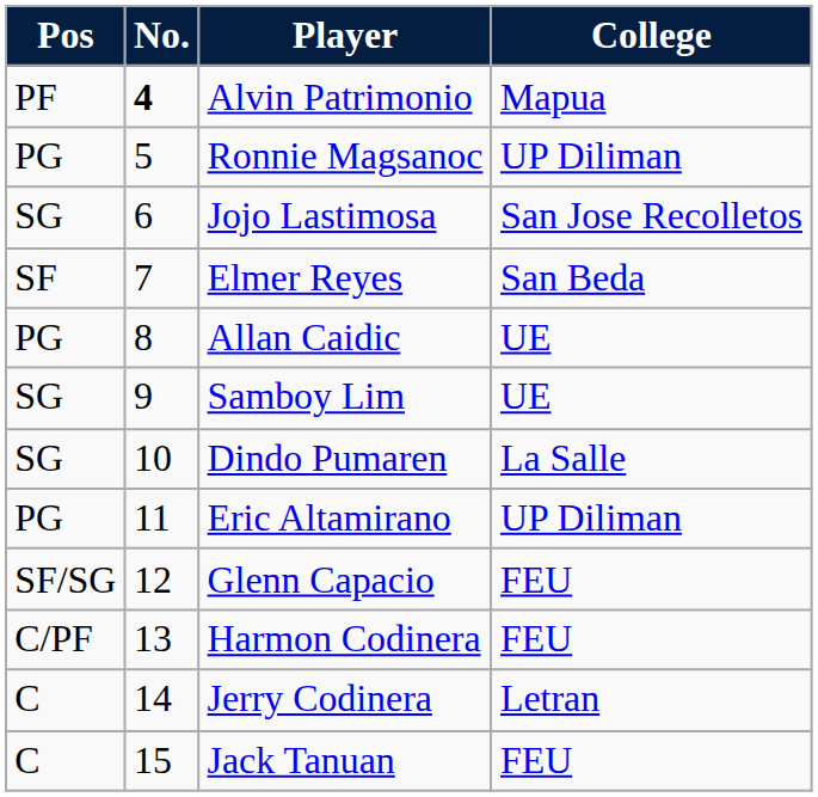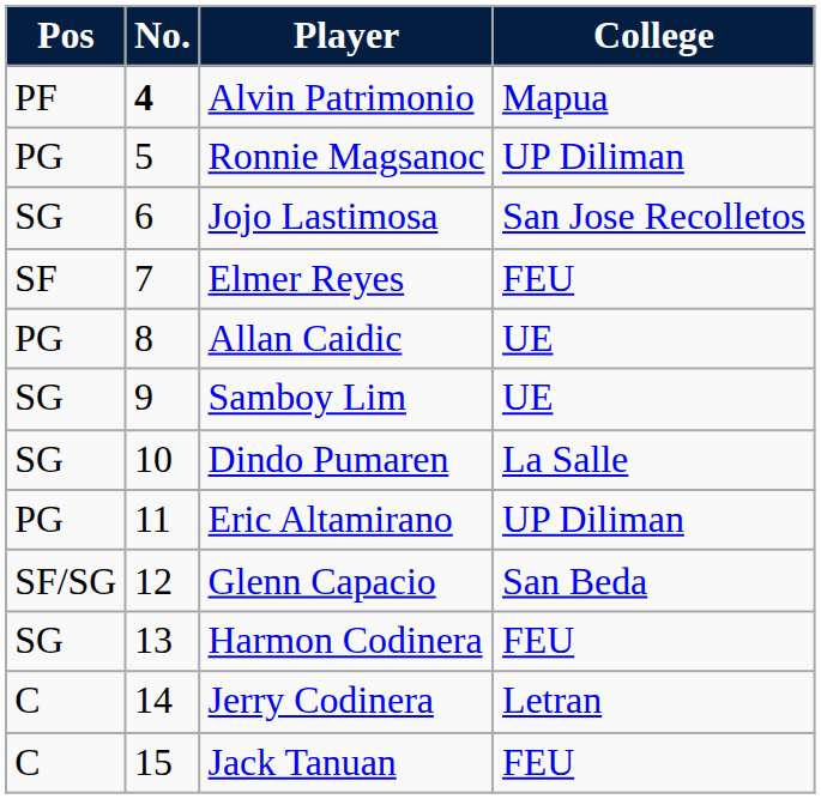Elmer Reyes | College: San Beda -> FEU
Glenn Capacio | College: FEU -> San Beda
Harmon Codinera | Pos: C/PF -> SG
